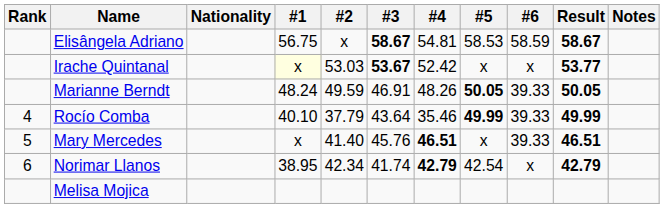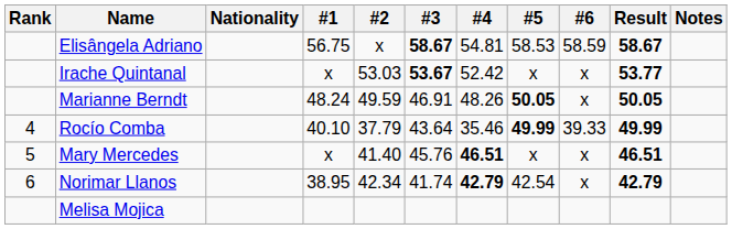Irache Quintanal | #1: lightyellow background -> no background
Marianne Berndt | #6: 39.33 -> x
Mary Mercedes | #6: 39.33 -> x
